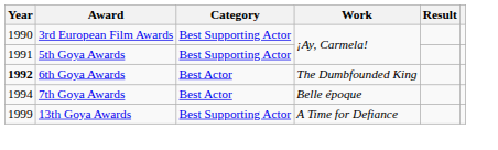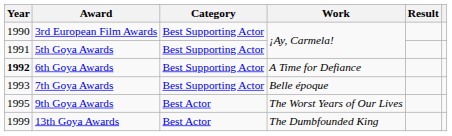6th Goya Awards | Category: Best Actor -> Best Supporting Actor
6th Goya Awards | Work: The Dumbfounded King -> A Time for Defiance
7th Goya Awards | Year: 1994 -> 1993
7th Goya Awards | Category: Best Actor -> Best Supporting Actor
+ row: 1995 | 9th Goya Awards | Best Actor | The Worst Years of Our Lives
13th Goya Awards | Category: Best Supporting Actor -> Best Actor
13th Goya Awards | Work: A Time for Defiance -> The Dumbfounded King
